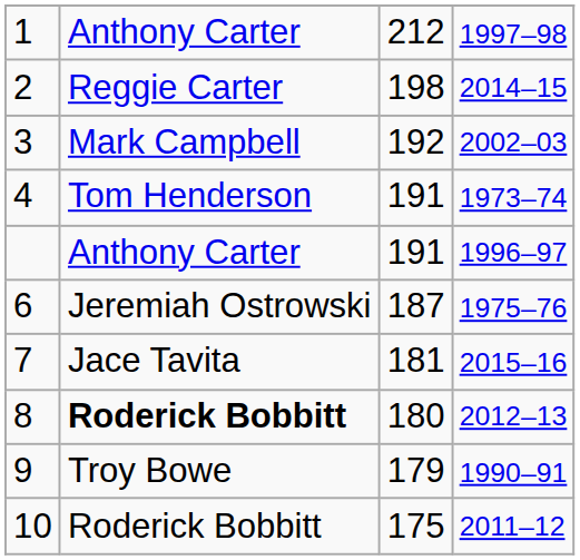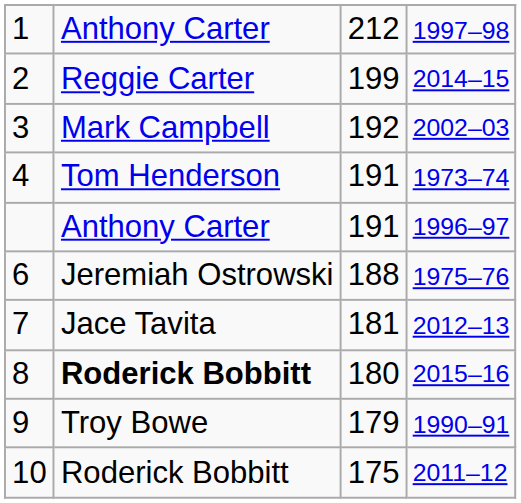2 | column 3: 198 -> 199
6 | column 3: 187 -> 188
7 | column 4: 2015–16 -> 2012–13
8 | column 4: 2012–13 -> 2015–16
